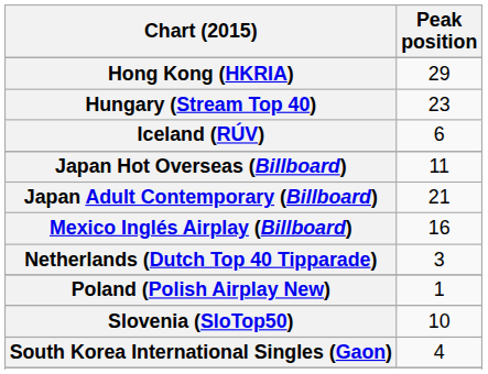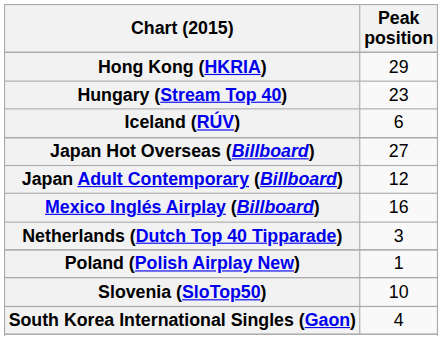Japan Hot Overseas (Billboard) | Peak position: 11 -> 27
Japan Adult Contemporary (Billboard) | Peak position: 21 -> 12
